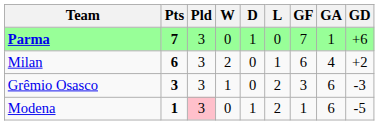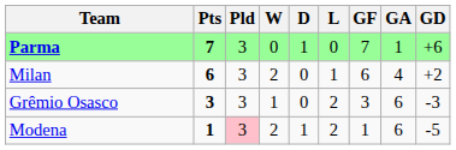Modena | W: 0 -> 2
